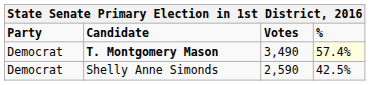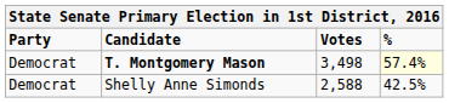T. Montgomery Mason | Votes: 3,490 -> 3,498
Shelly Anne Simonds | Votes: 2,590 -> 2,588
